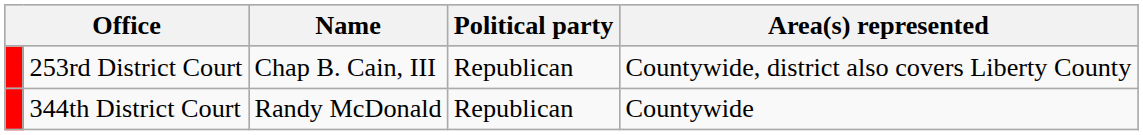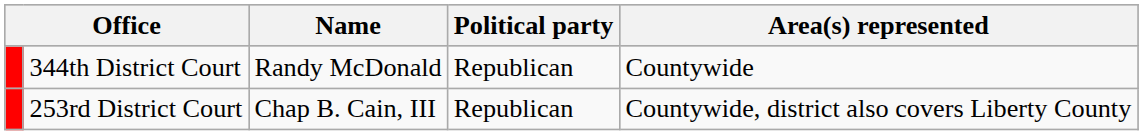rows swapped: 253rd District Court <-> 344th District Court
